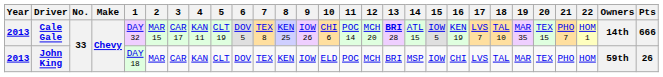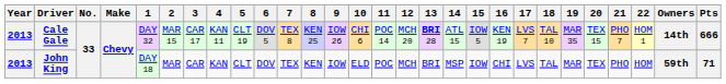John King | Pts: 26 -> 71
